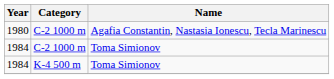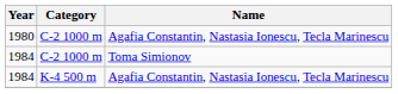1984 / K-4 500 m | Name: Toma Simionov -> Agafia Constantin, Nastasia Ionescu, Tecla Marinescu
